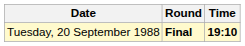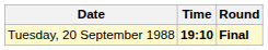columns swapped: Time <-> Round
